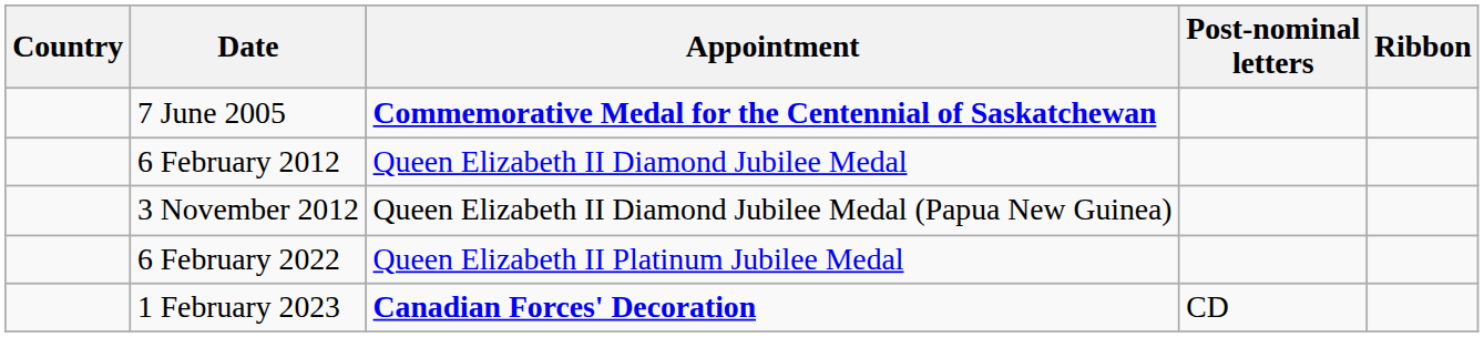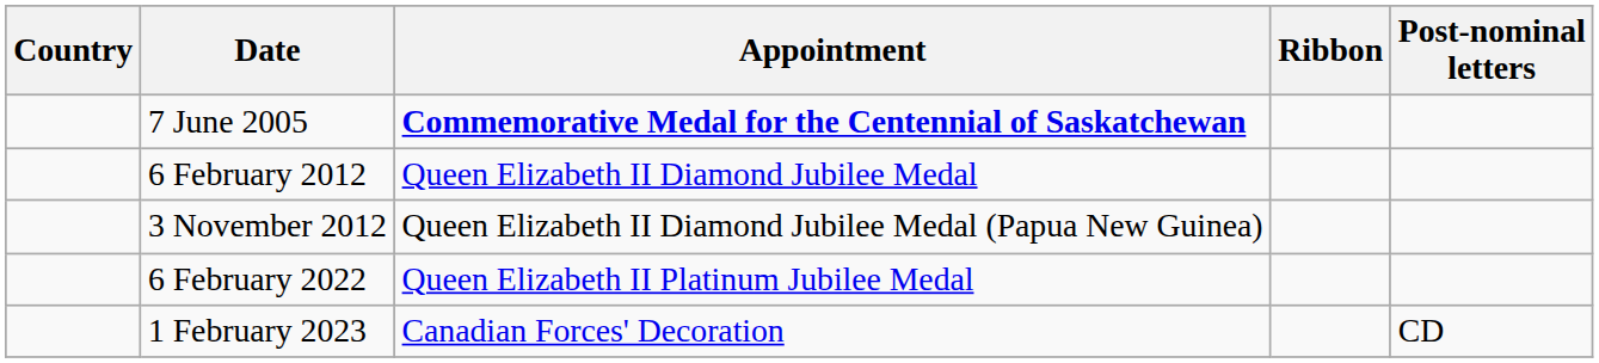columns swapped: Ribbon <-> Post-nominal letters
1 February 2023 | Appointment: bold -> normal
